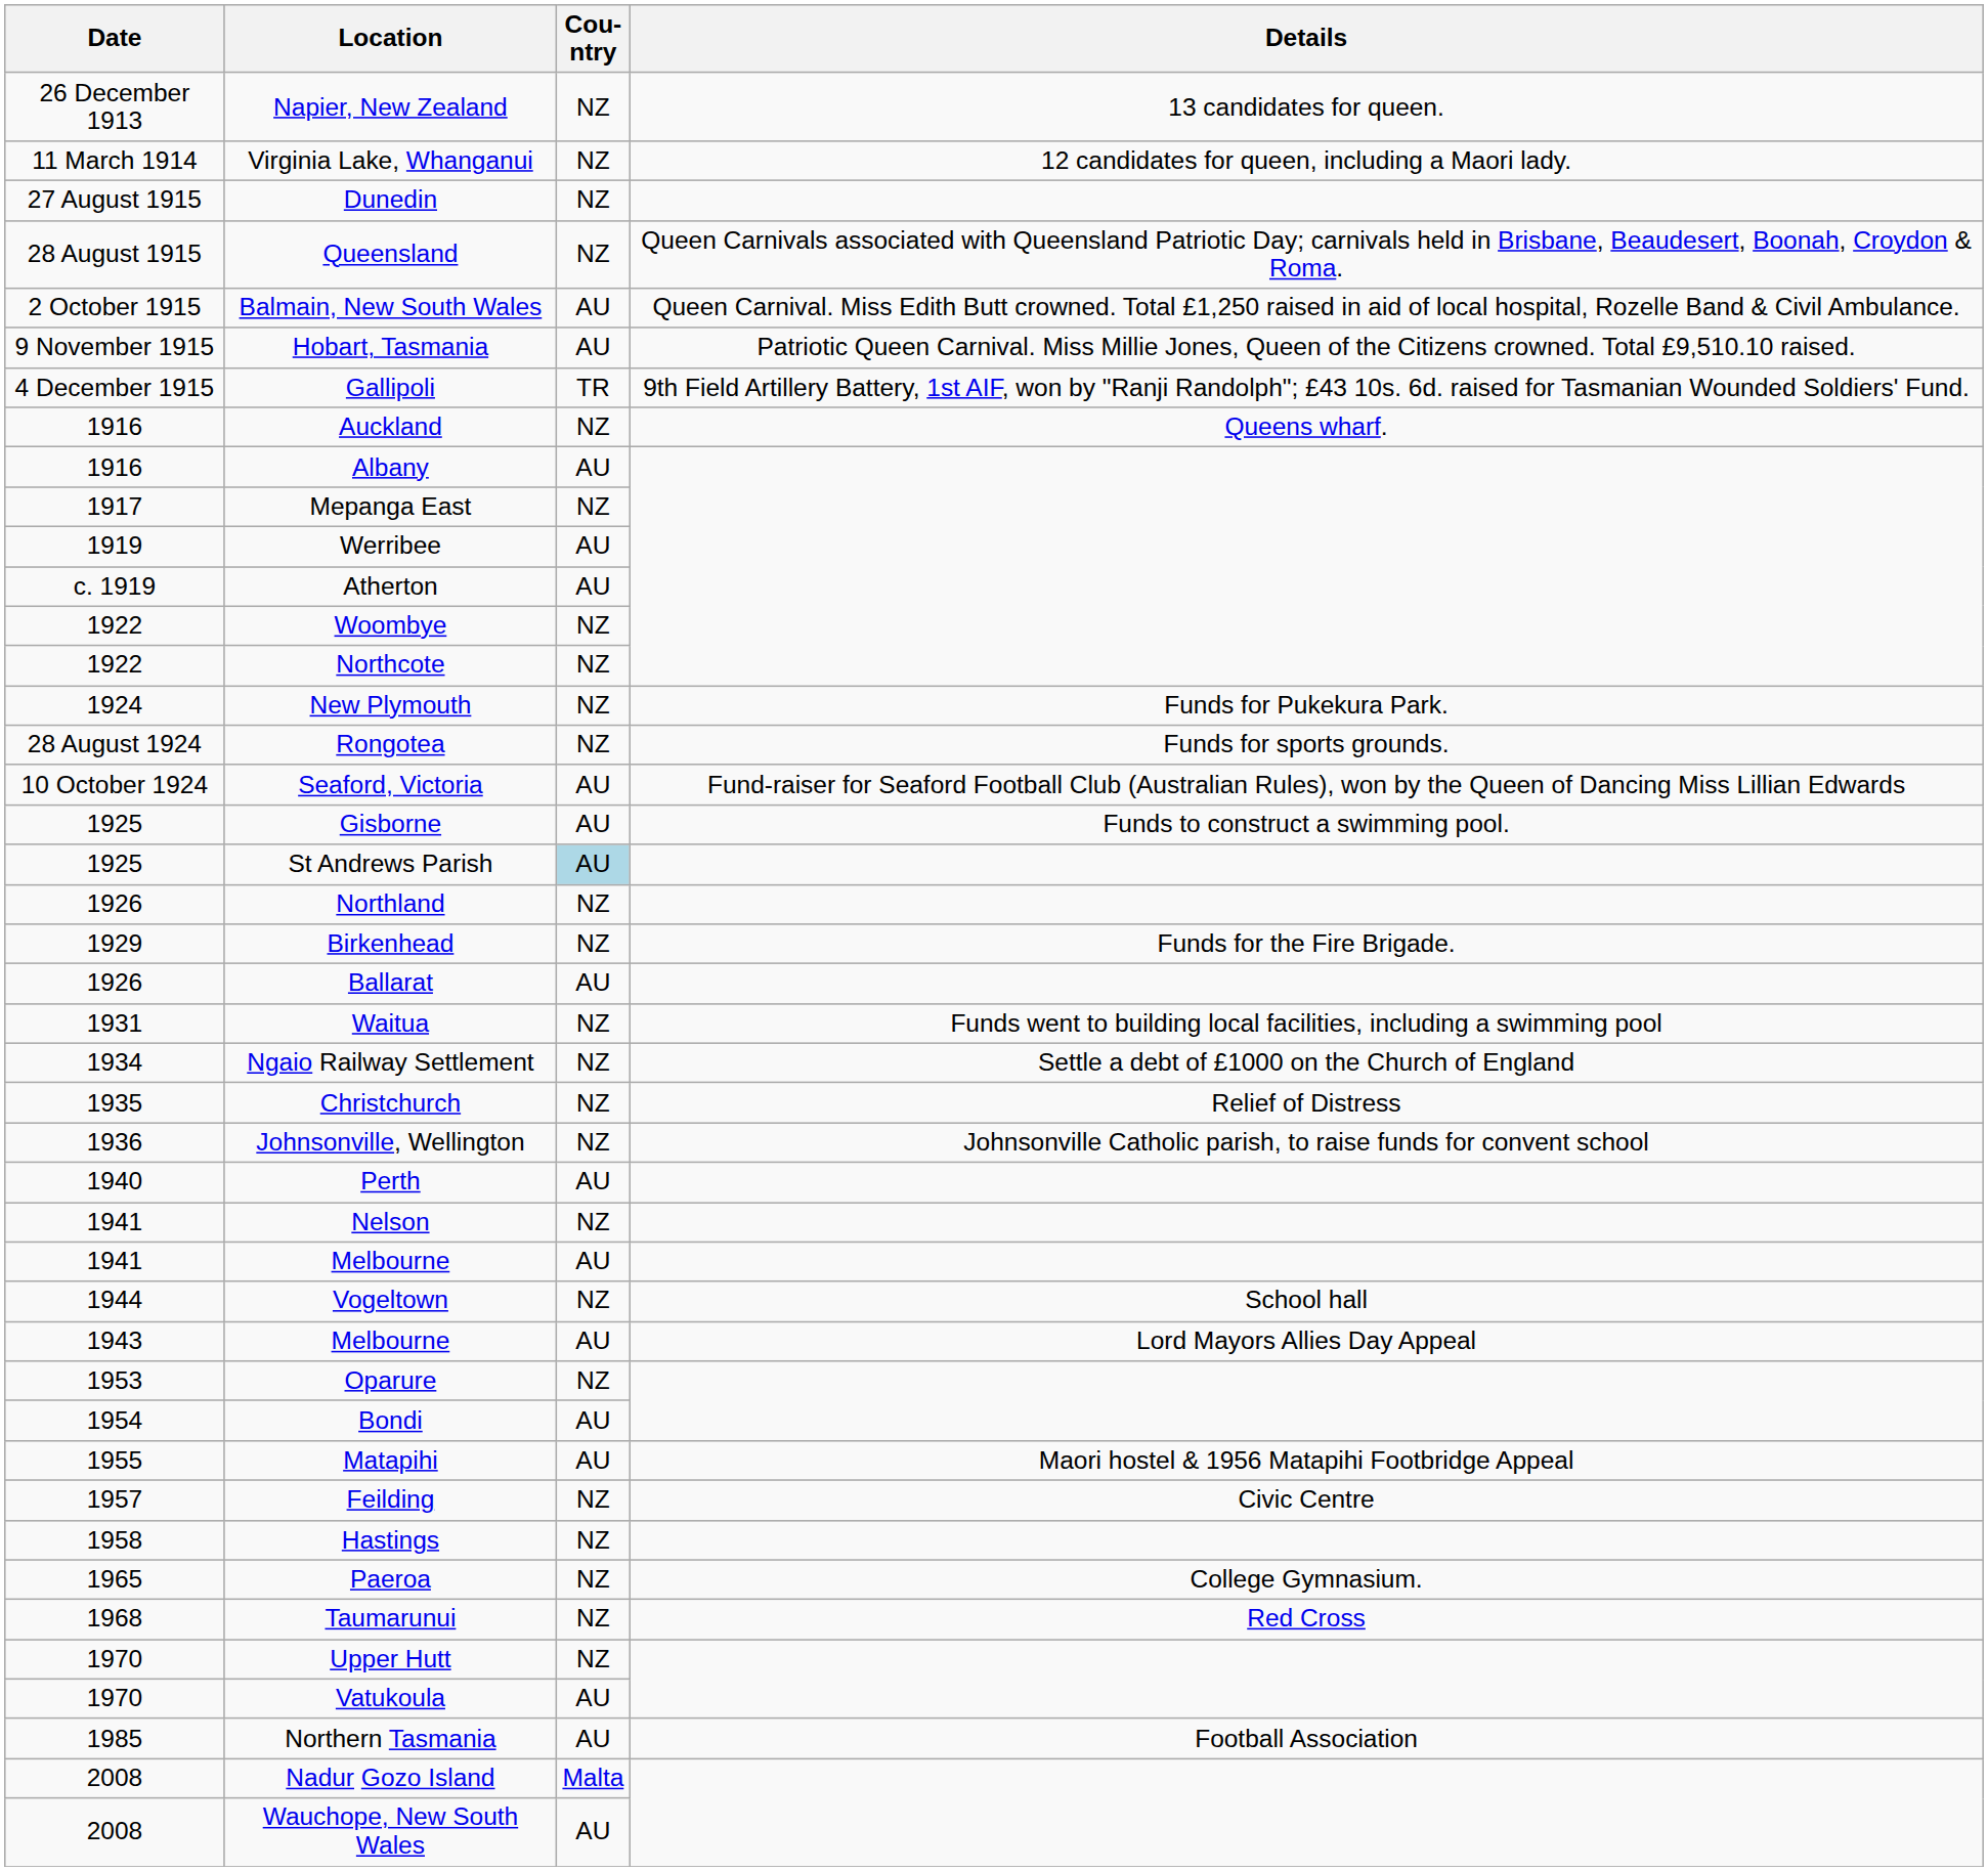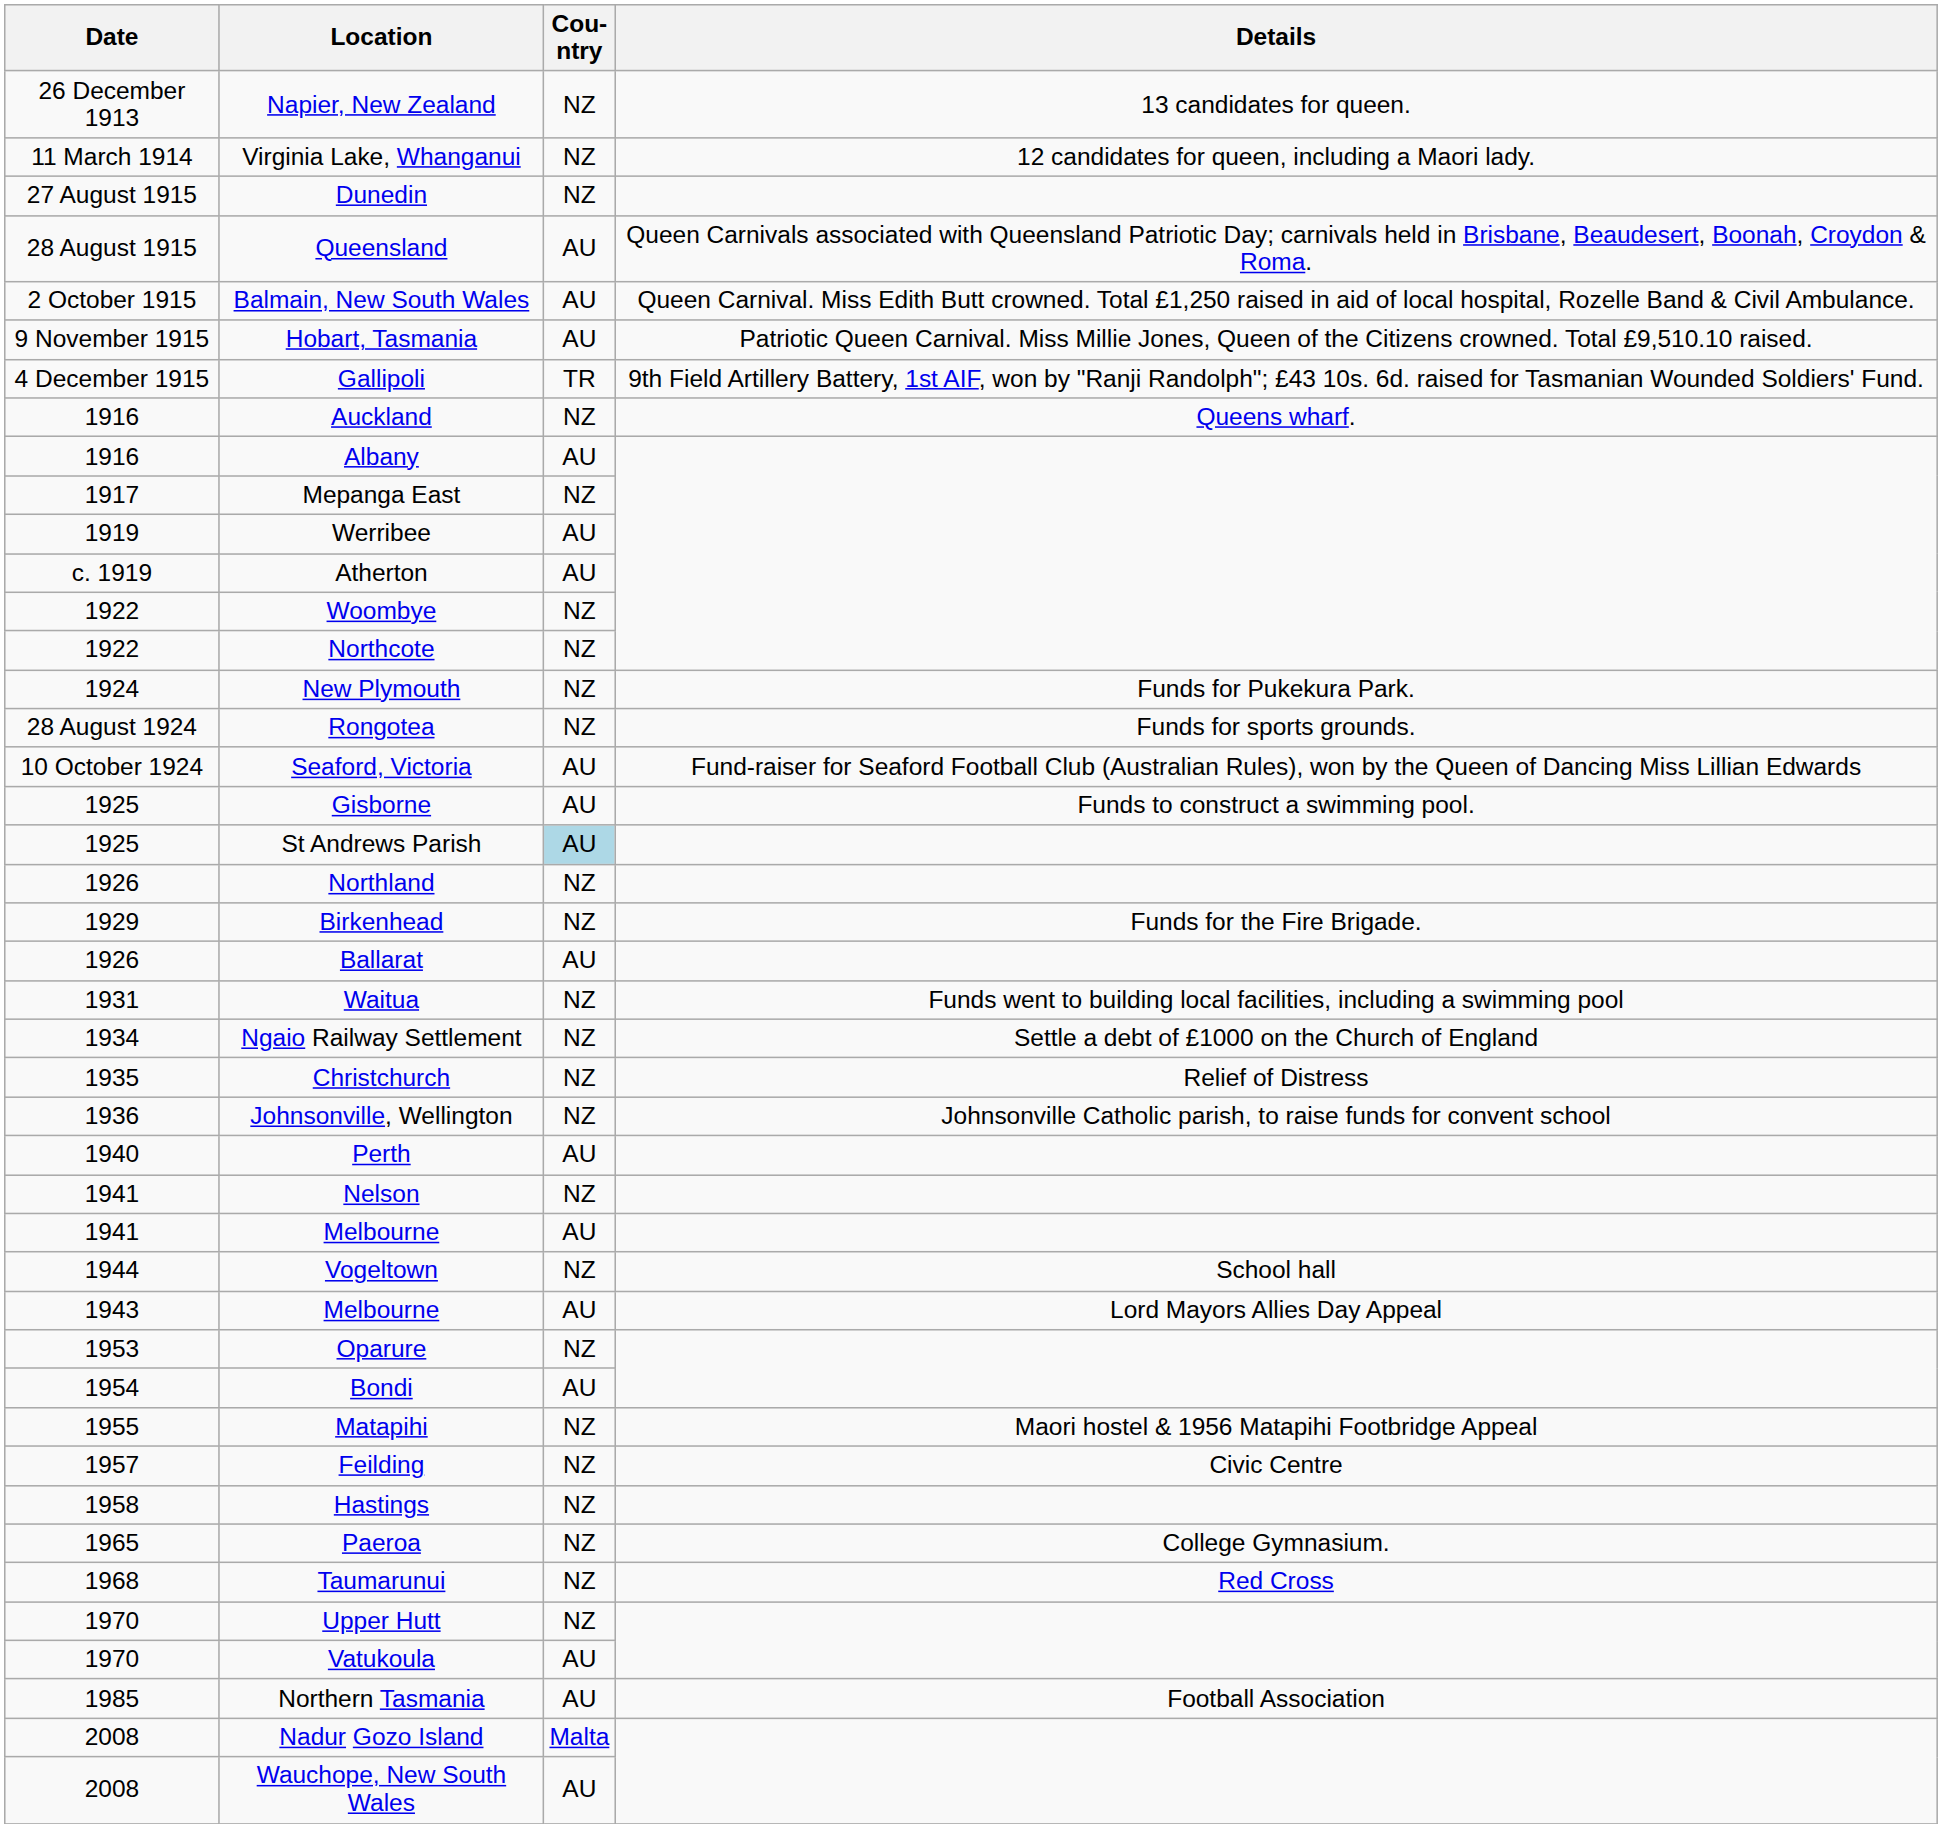Queensland | Cou- ntry: NZ -> AU
Matapihi | Cou- ntry: AU -> NZ
